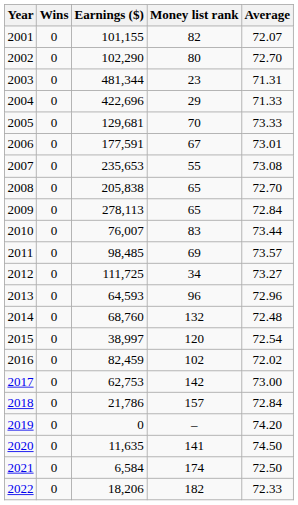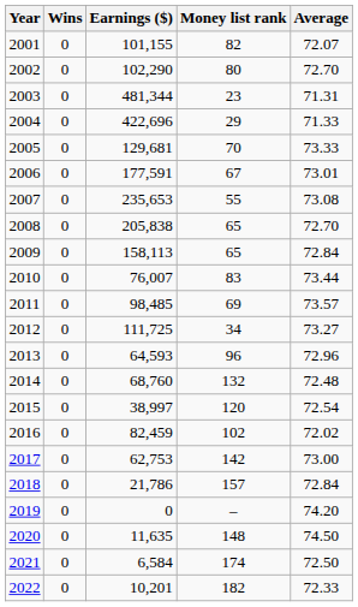2009 | Earnings ($): 278,113 -> 158,113
2020 | Money list rank: 141 -> 148
2022 | Earnings ($): 18,206 -> 10,201
